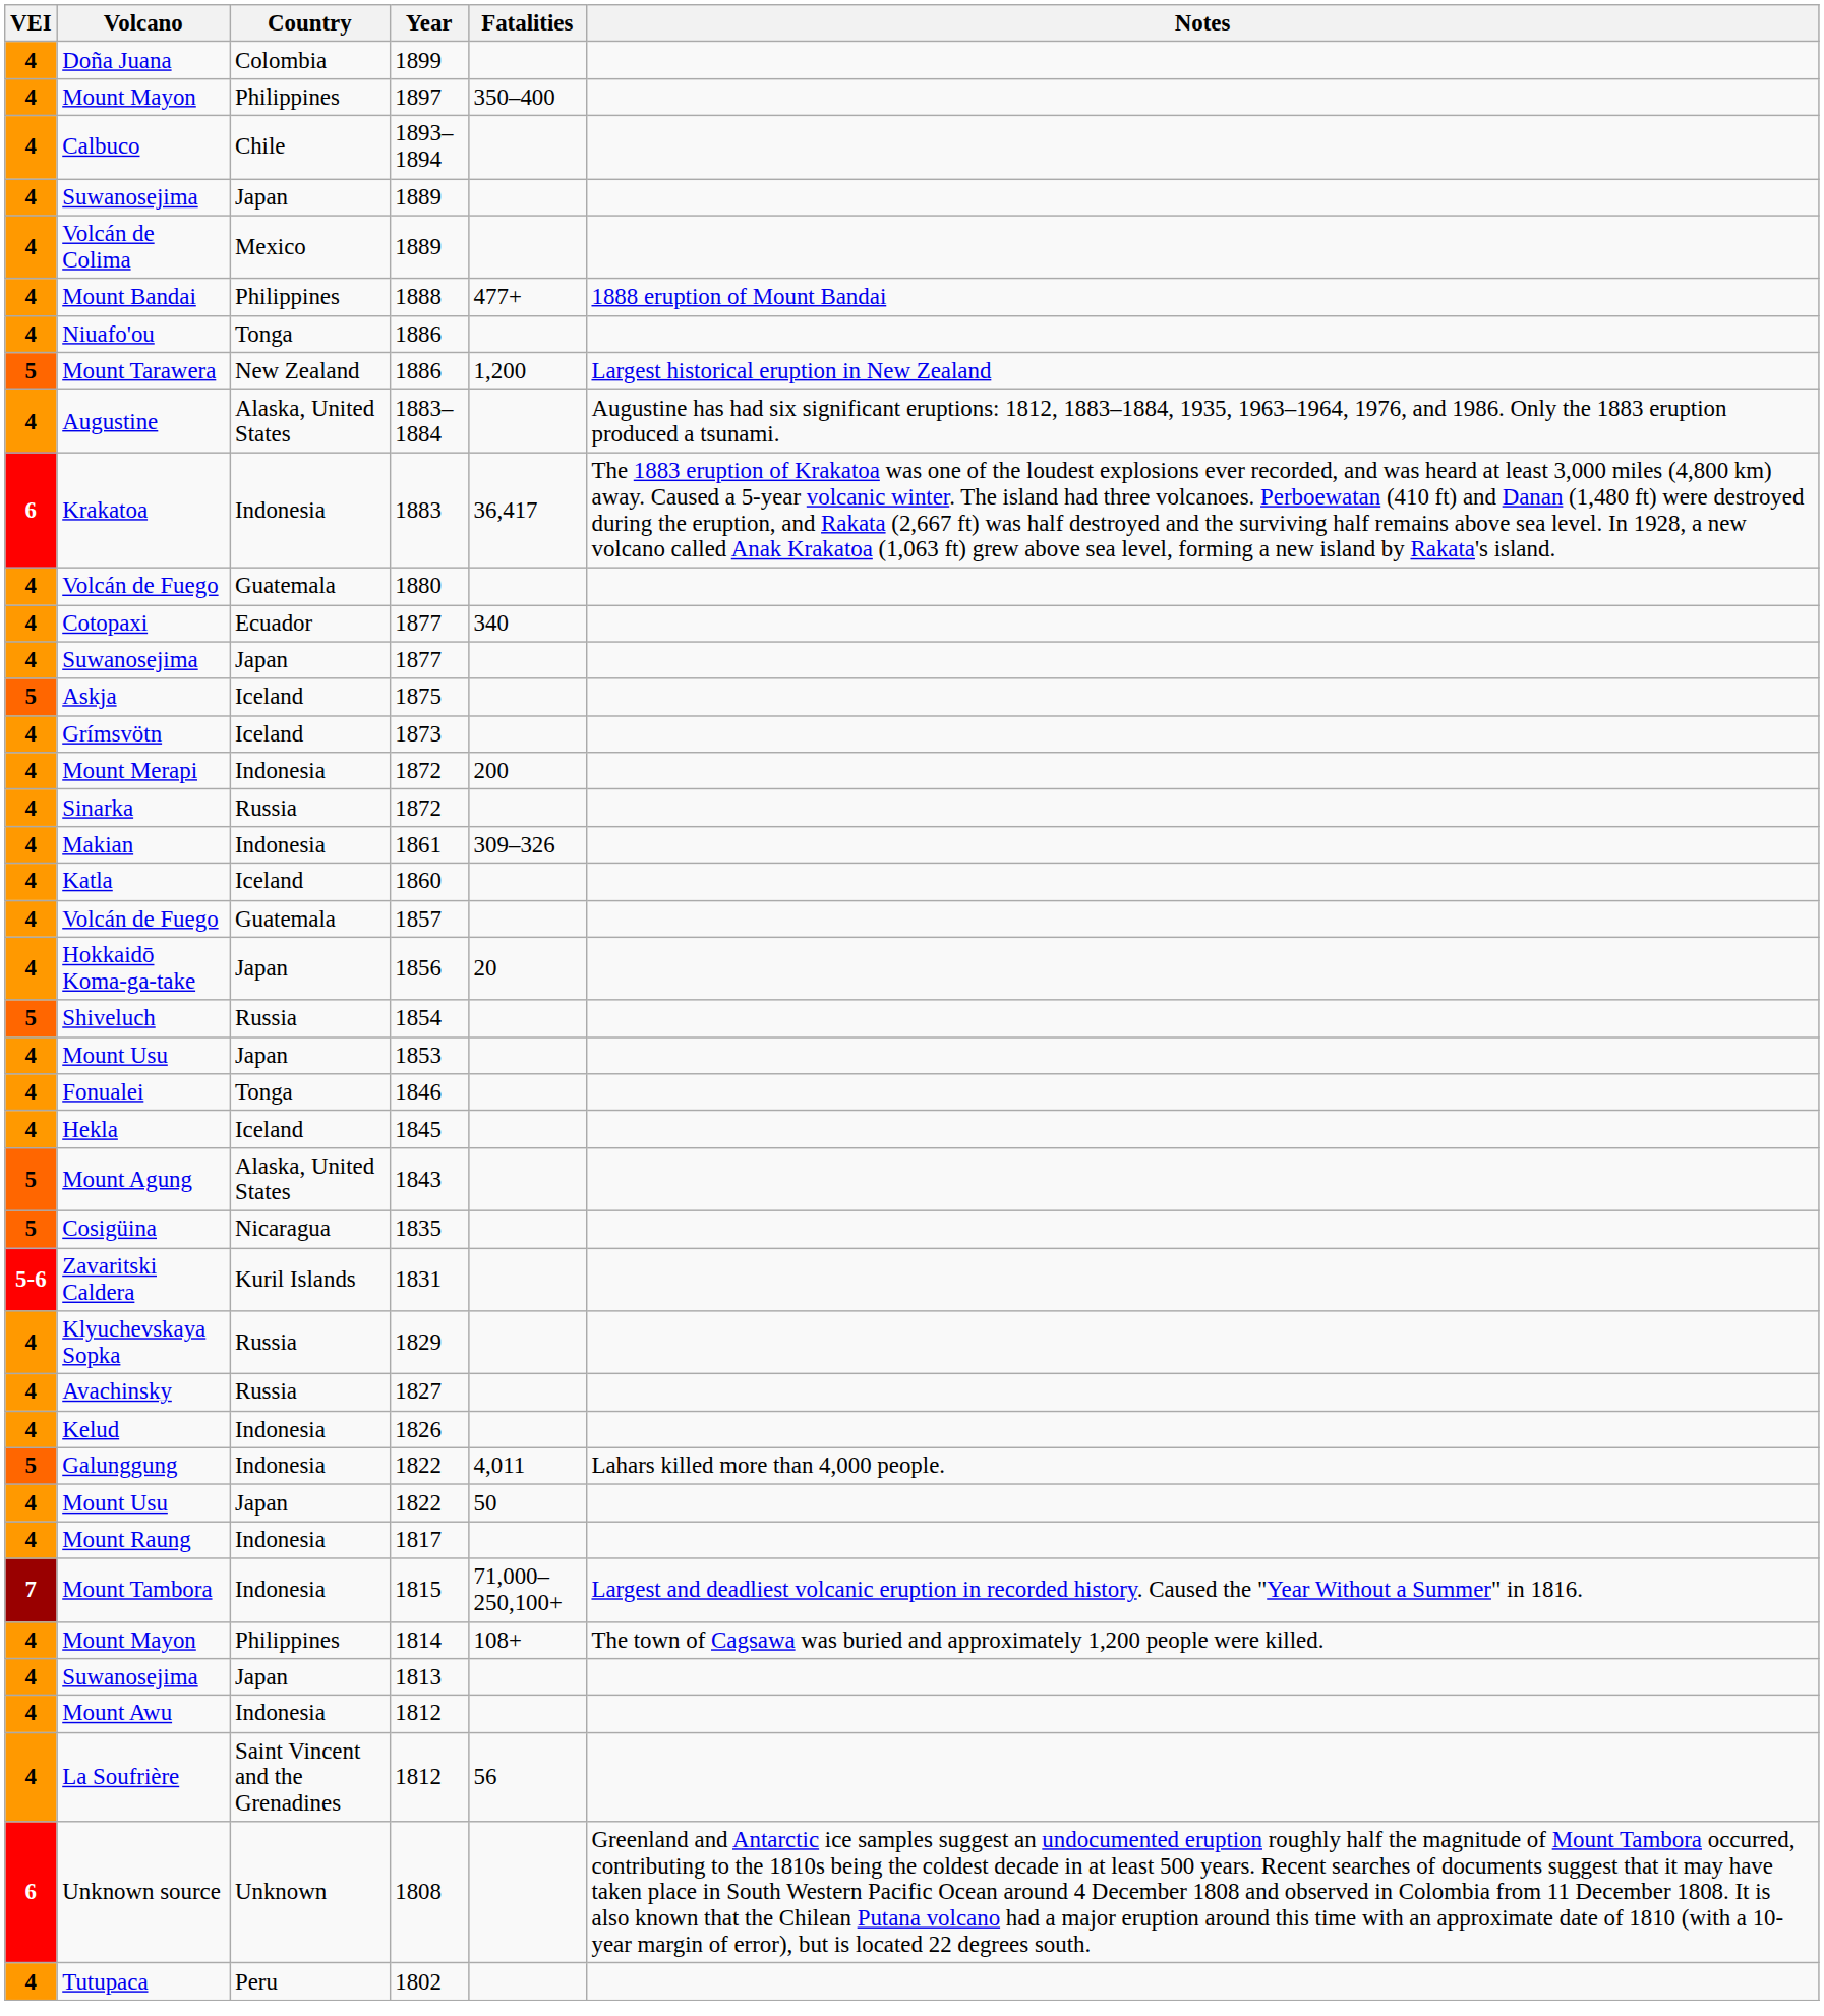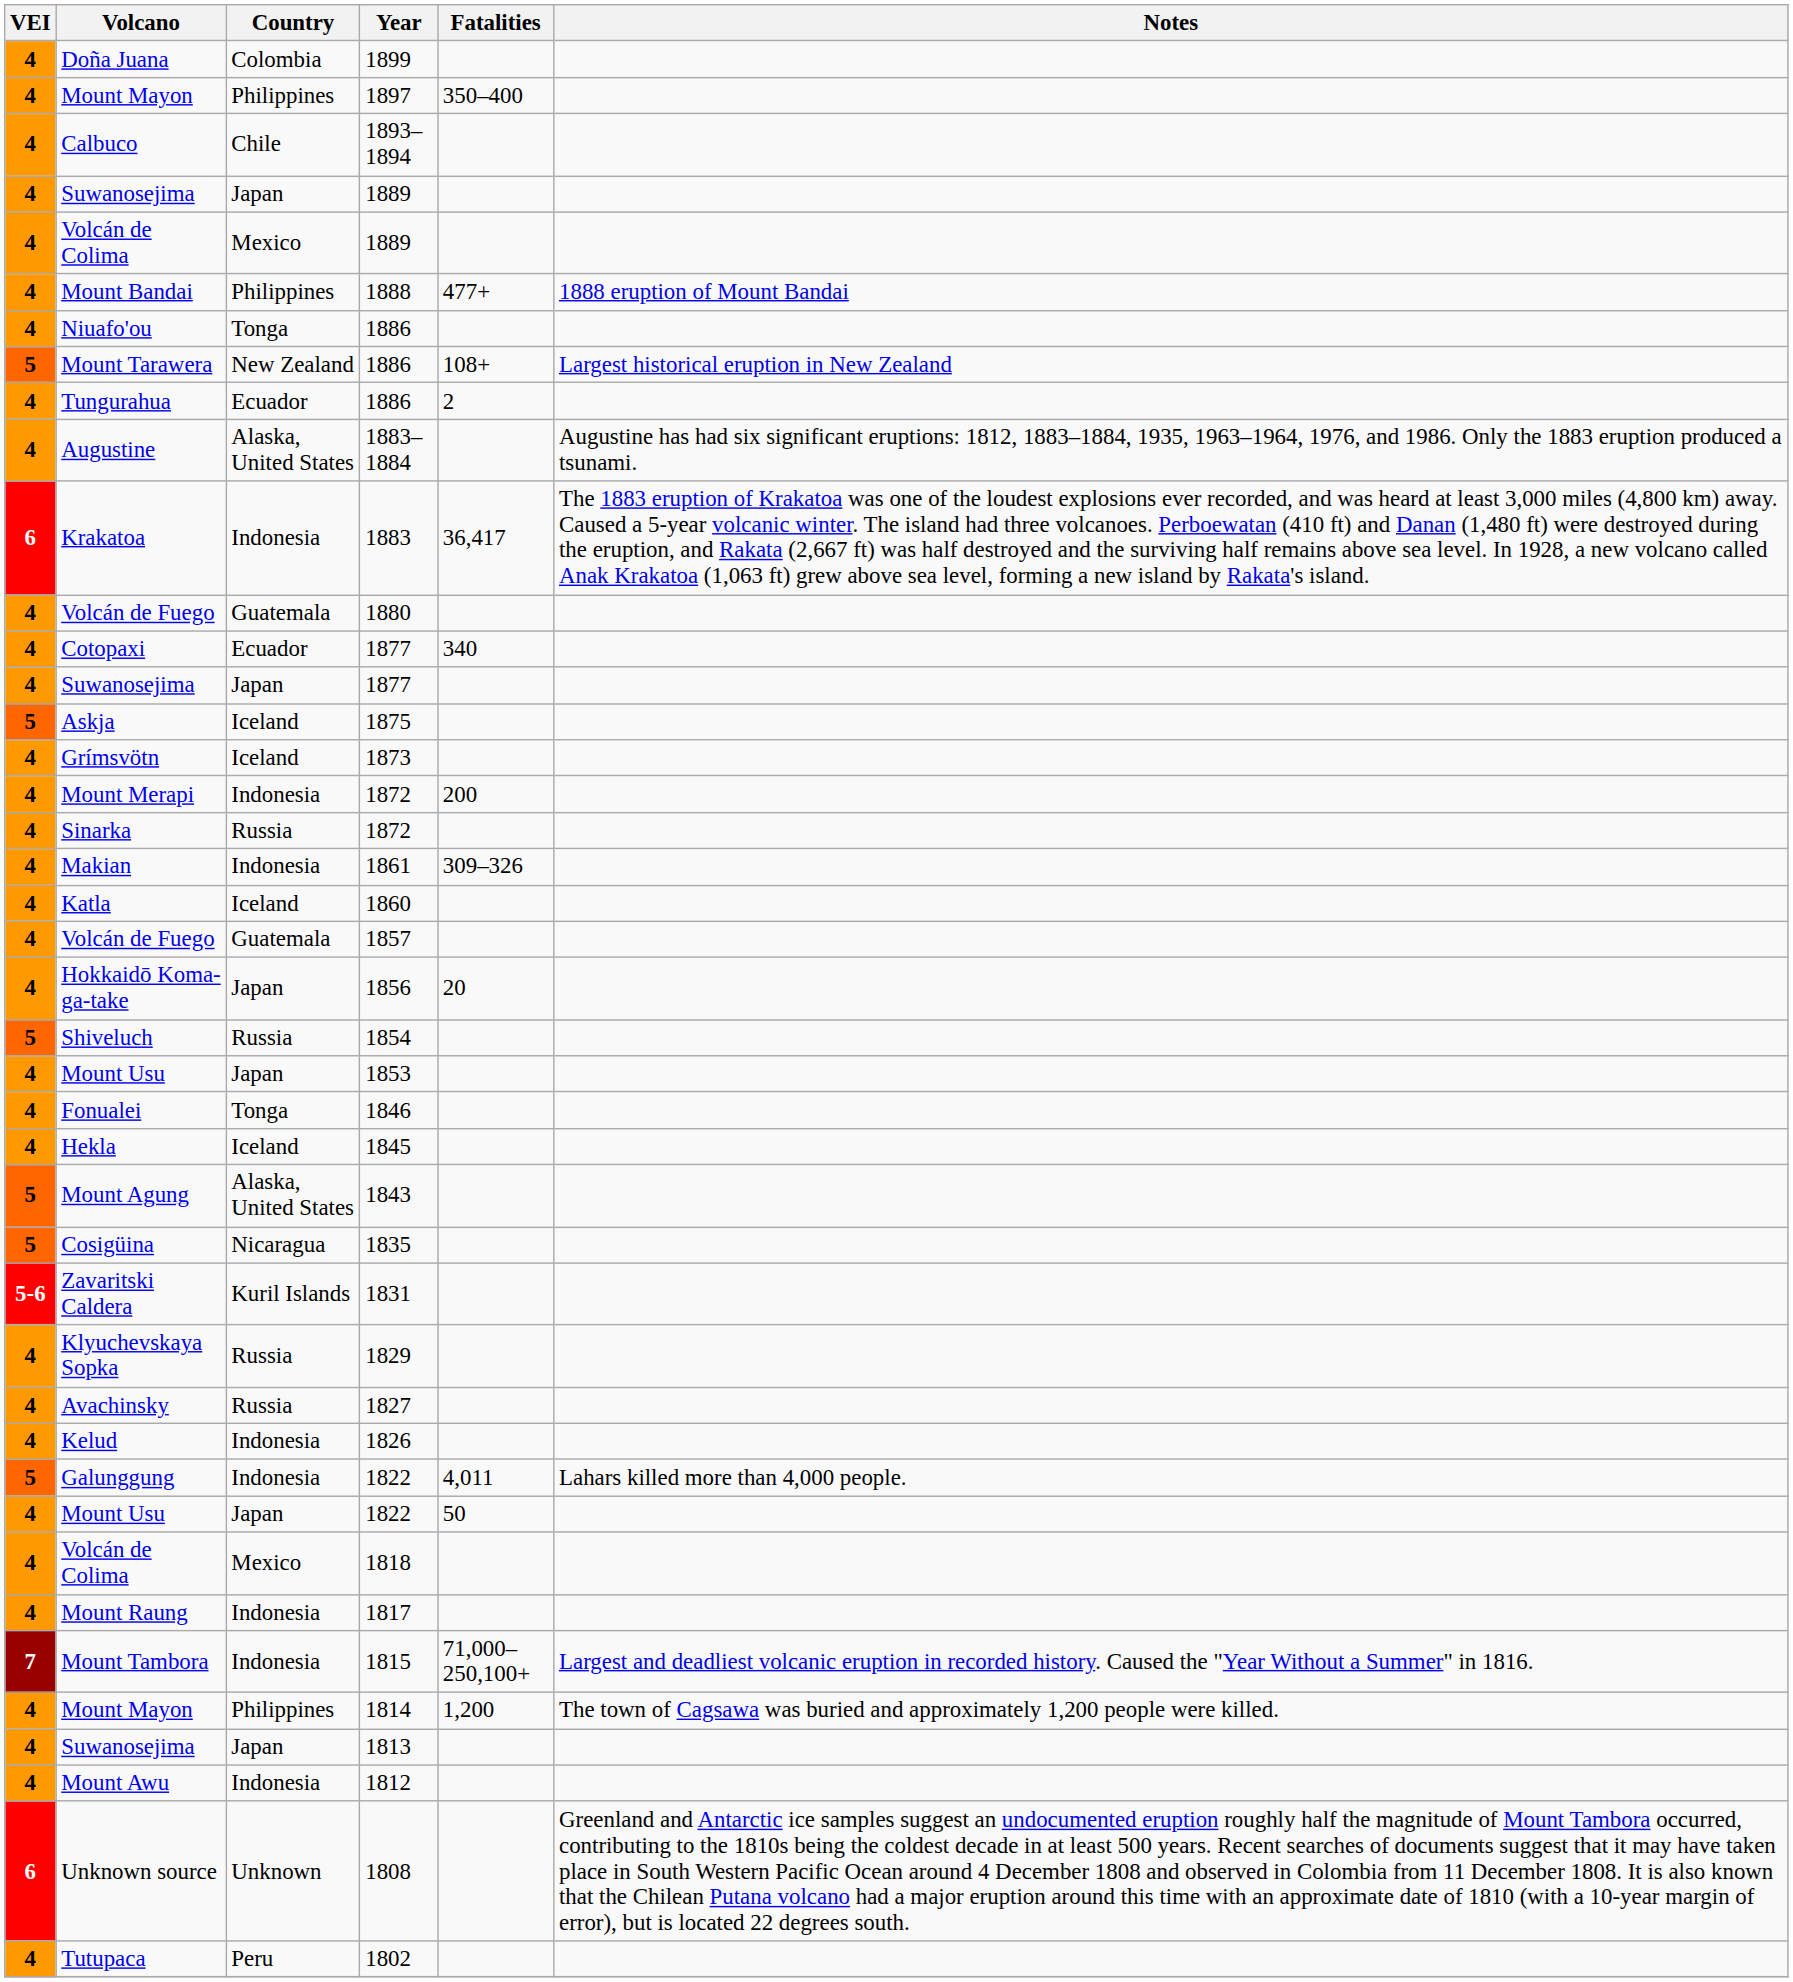Mount Tarawera | Fatalities: 1,200 -> 108+
+ row: 4 | Tungurahua | Ecuador | 1886 | 2
+ row: 4 | Volcán de Colima | Mexico | 1818
Mount Mayon / 1814 | Fatalities: 108+ -> 1,200
- row: 4 | La Soufrière | Saint Vincent and the Grenadines | 1812 | 56
